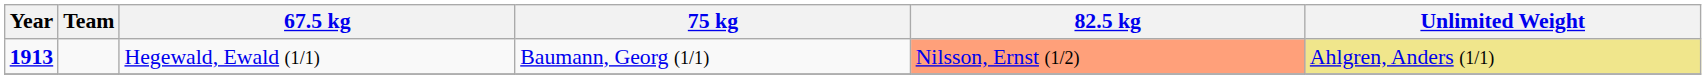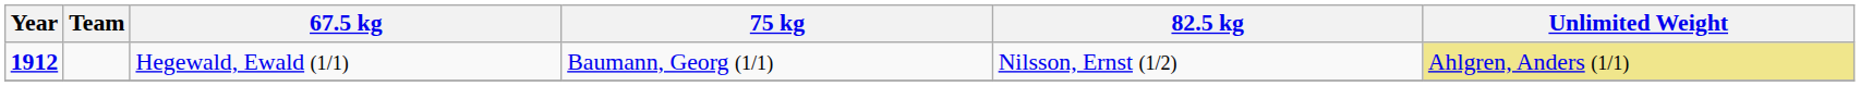Hegewald, Ewald (1/1) | Year: 1913 -> 1912
Hegewald, Ewald (1/1) | 82.5 kg: lightsalmon background -> no background
